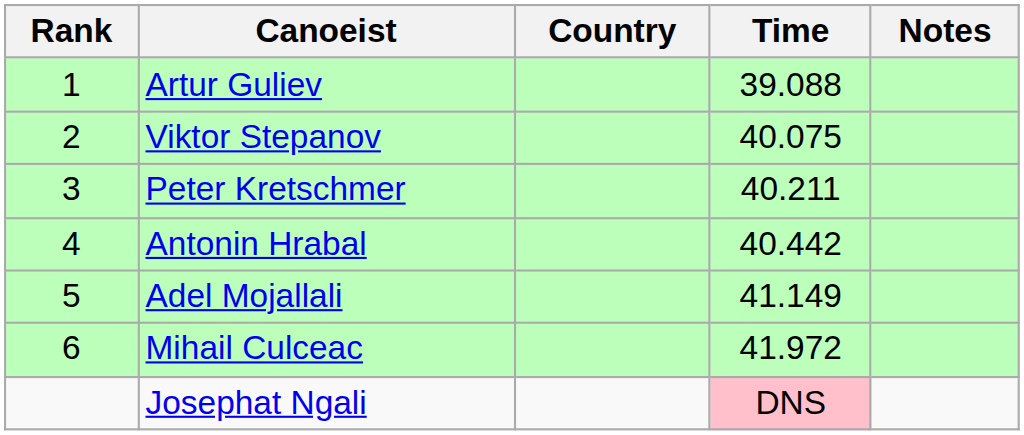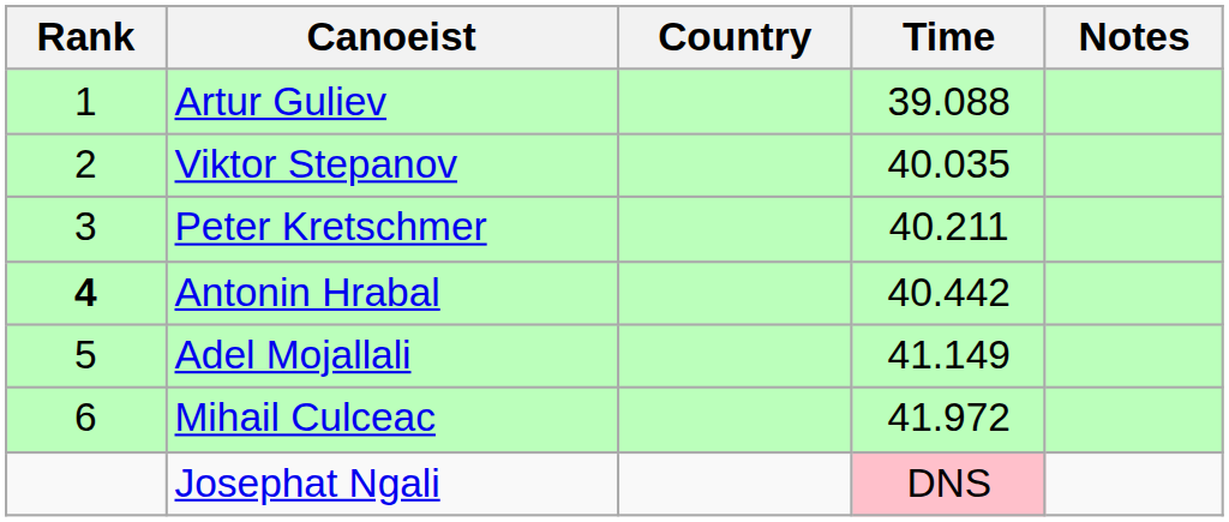Viktor Stepanov | Time: 40.075 -> 40.035
Antonin Hrabal | Rank: normal -> bold
